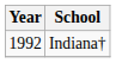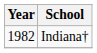Indiana† | Year: 1992 -> 1982
